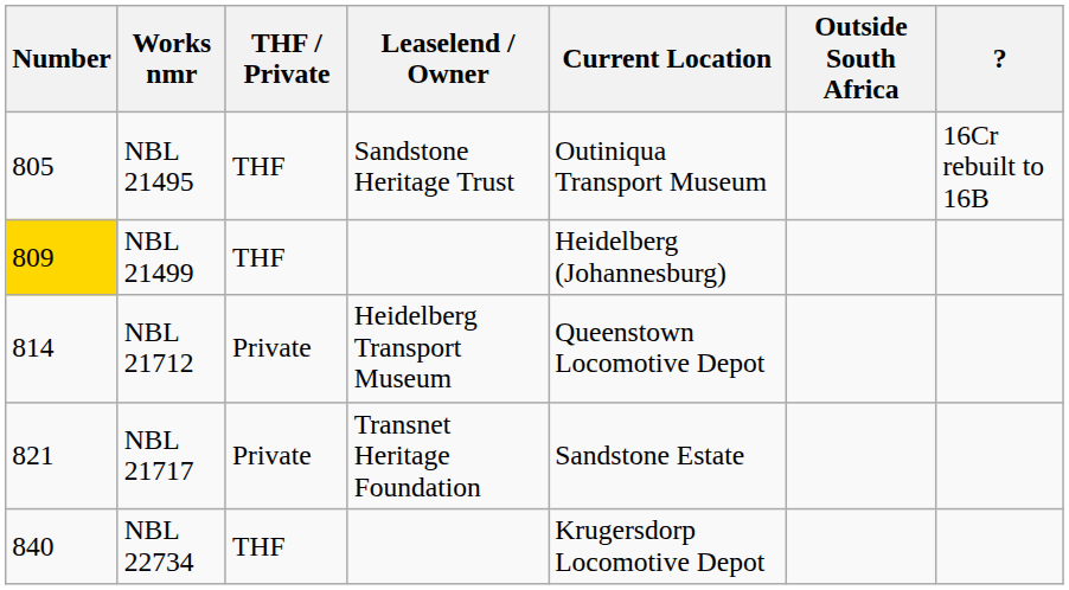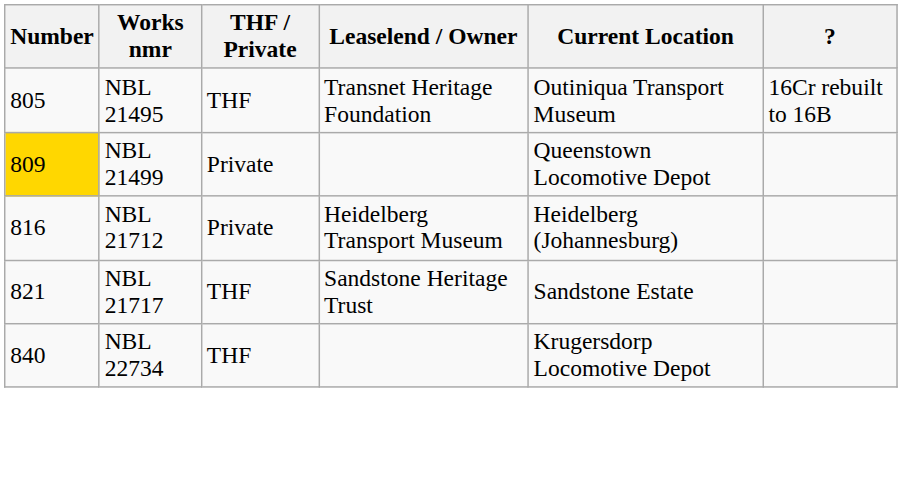- column: Outside South Africa
NBL 21495 | Leaselend / Owner: Sandstone Heritage Trust -> Transnet Heritage Foundation
NBL 21499 | THF / Private: THF -> Private
NBL 21499 | Current Location: Heidelberg (Johannesburg) -> Queenstown Locomotive Depot
NBL 21712 | Number: 814 -> 816
NBL 21712 | Current Location: Queenstown Locomotive Depot -> Heidelberg (Johannesburg)
NBL 21717 | THF / Private: Private -> THF
NBL 21717 | Leaselend / Owner: Transnet Heritage Foundation -> Sandstone Heritage Trust
